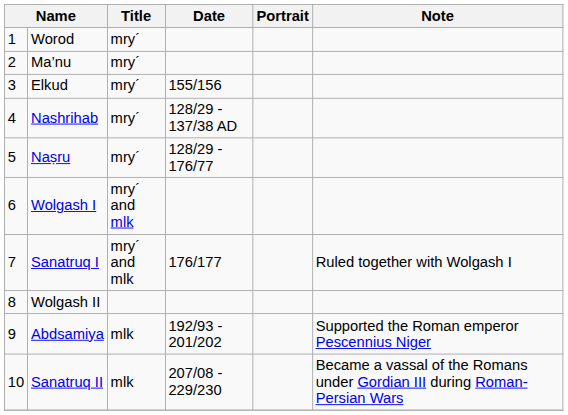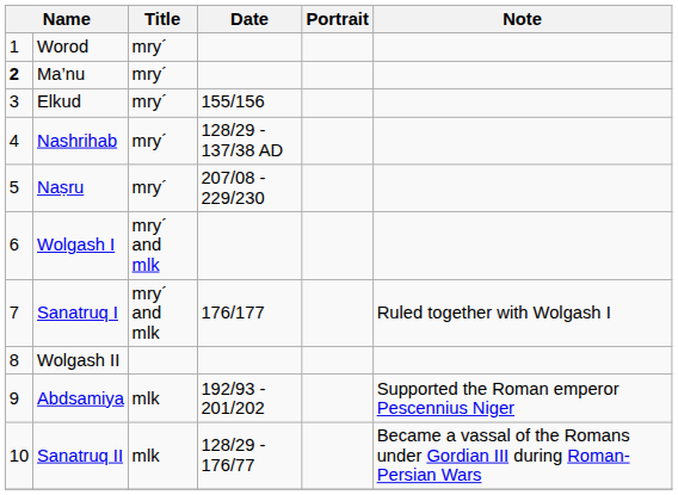Ma’nu | column 1: normal -> bold
Naṣru | Date: 128/29 - 176/77 -> 207/08 - 229/230
Sanatruq II | Date: 207/08 - 229/230 -> 128/29 - 176/77
